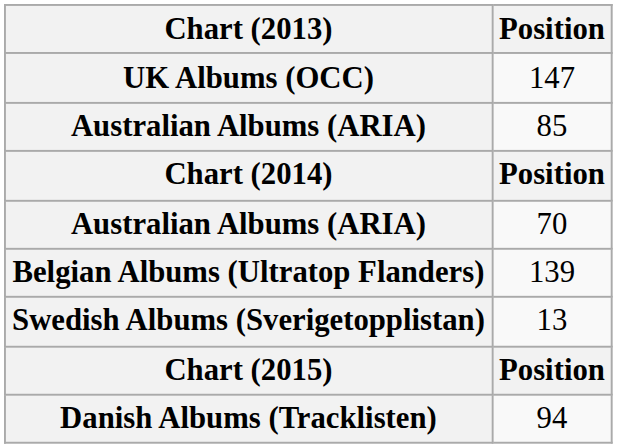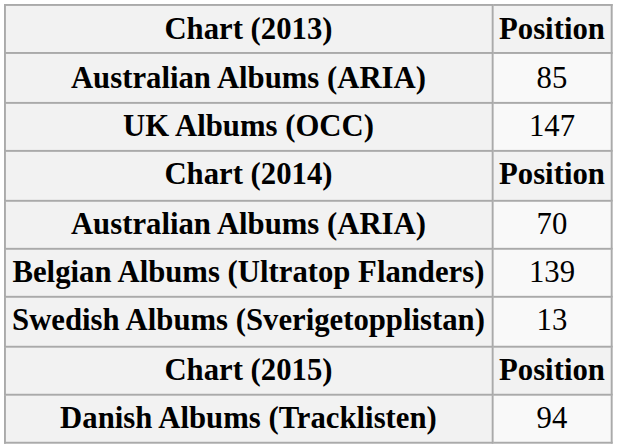rows swapped: 85 <-> 147
